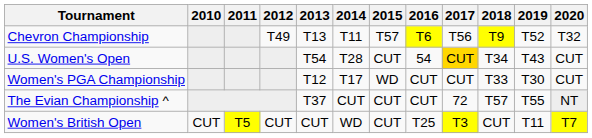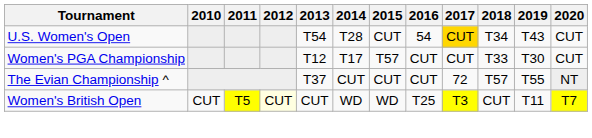- row: Chevron Championship | T49 | T13 | T11 | T57 | T6 | T56 | T9 | T52 | T32
Women's PGA Championship | 2015: WD -> T57
Women's British Open | 2012: no background -> lightyellow background
Women's British Open | 2015: CUT -> WD
